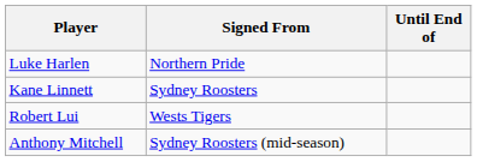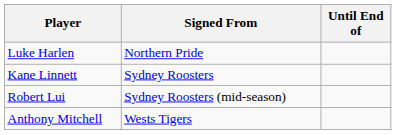Robert Lui | Signed From: Wests Tigers -> Sydney Roosters (mid-season)
Anthony Mitchell | Signed From: Sydney Roosters (mid-season) -> Wests Tigers
